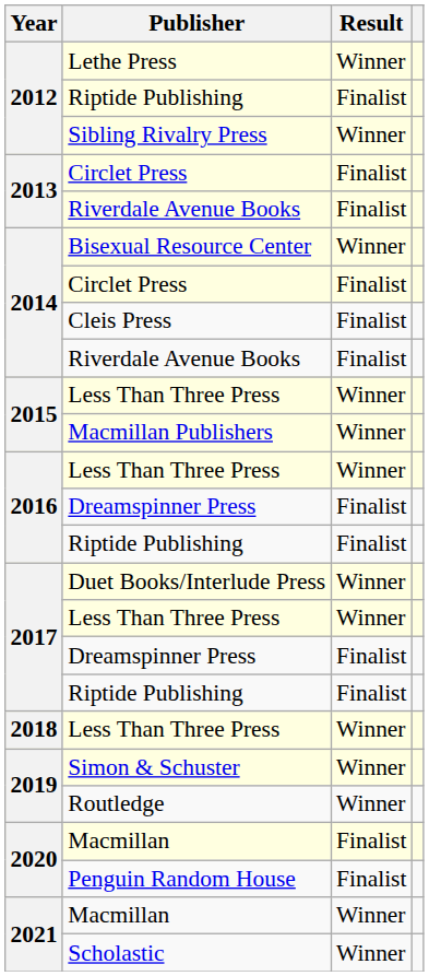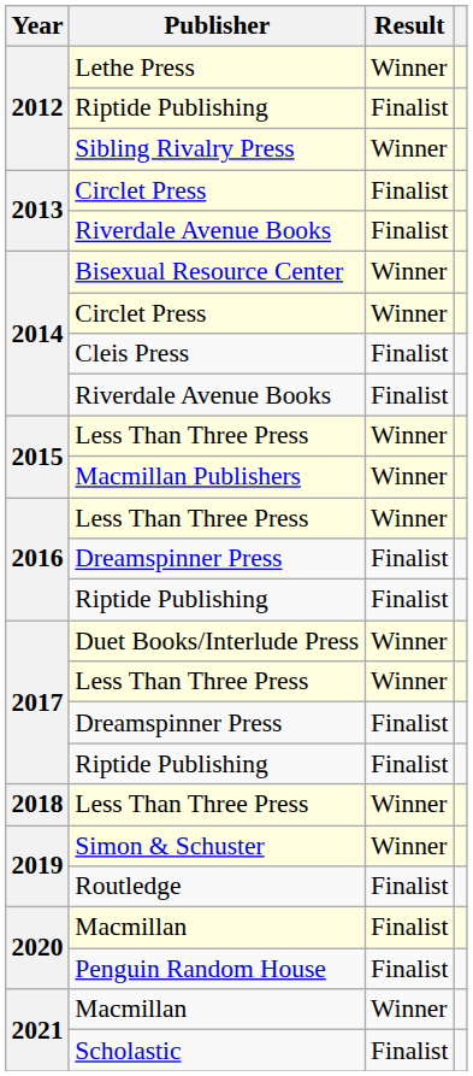2014 / Circlet Press | Result: Finalist -> Winner
Routledge | Result: Winner -> Finalist
Scholastic | Result: Winner -> Finalist
